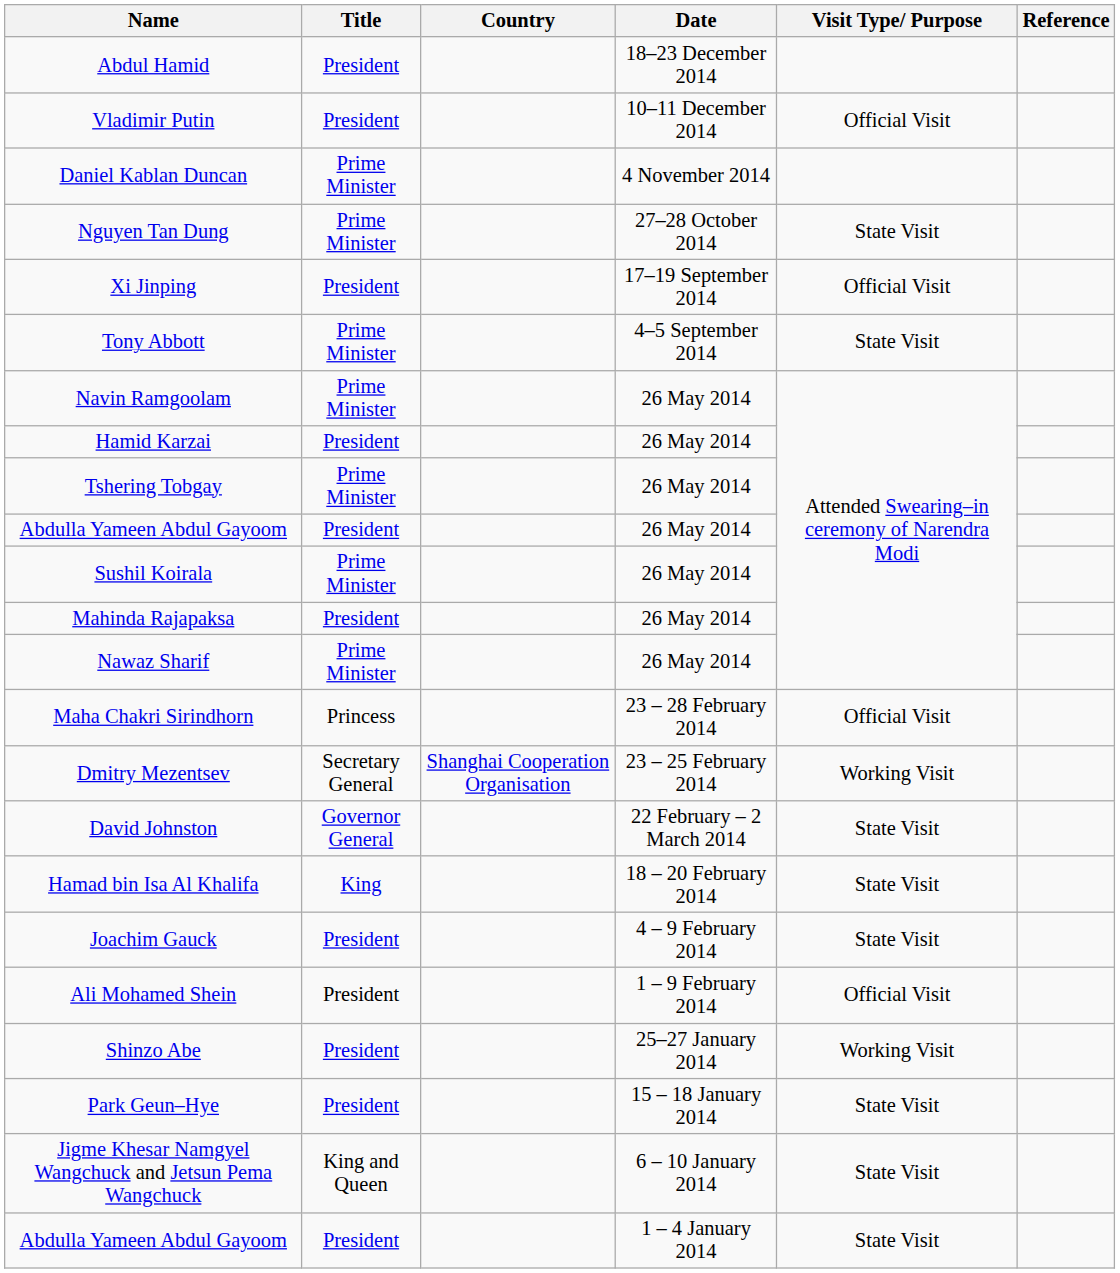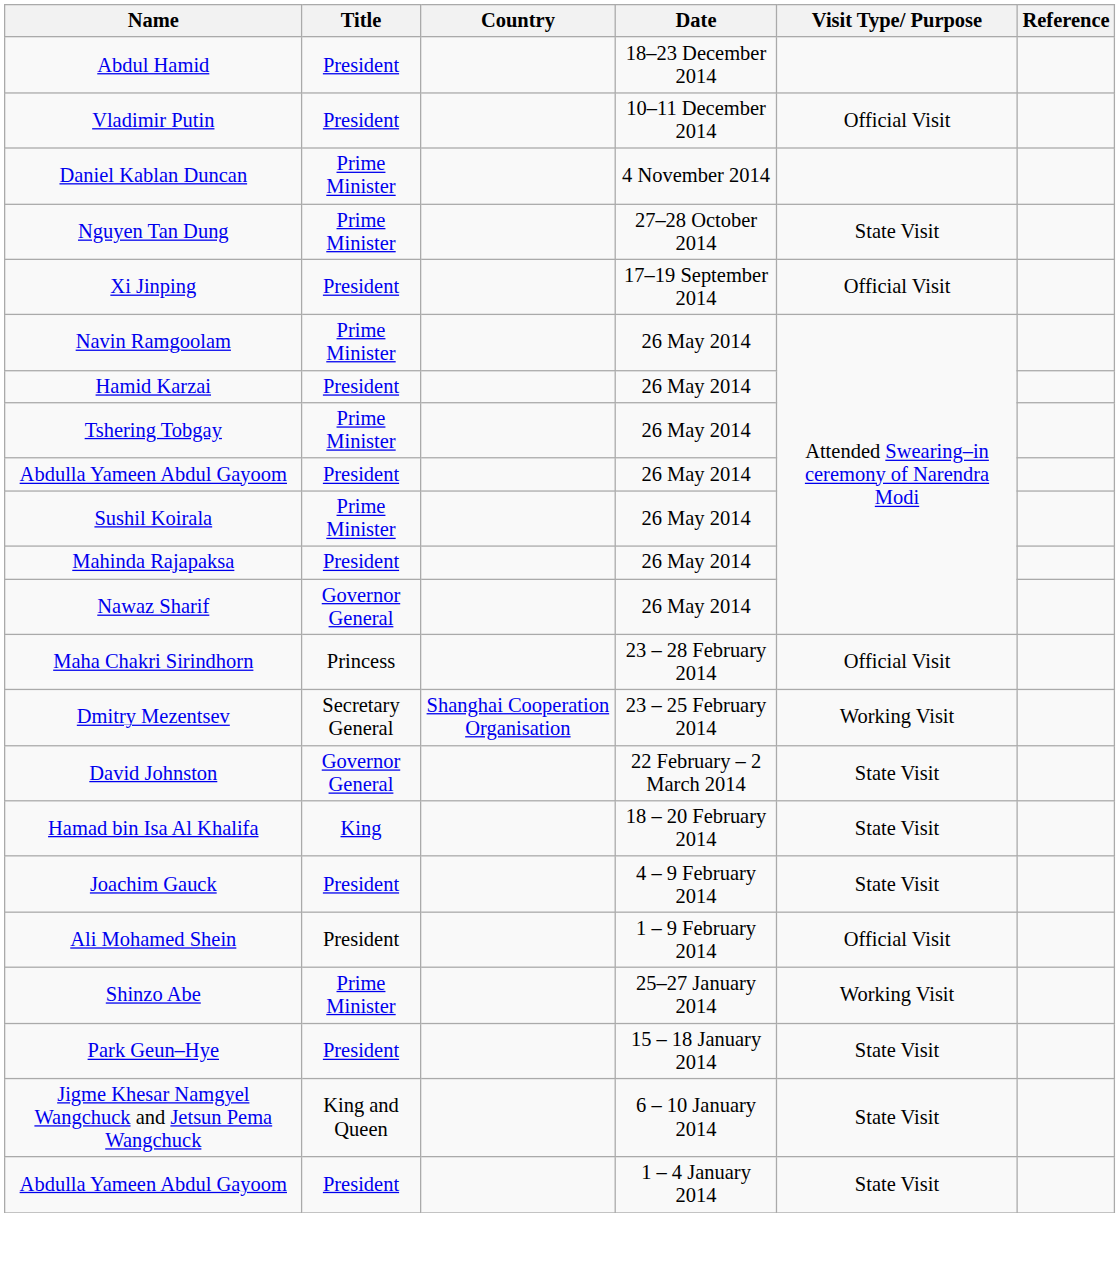- row: Tony Abbott | Prime Minister | 4–5 September 2014 | State Visit
Nawaz Sharif | Title: Prime Minister -> Governor General
Shinzo Abe | Title: President -> Prime Minister
